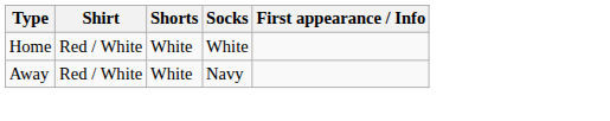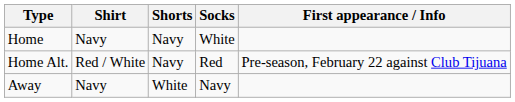Home | Shirt: Red / White -> Navy
Home | Shorts: White -> Navy
+ row: Home Alt. | Red / White | Navy | Red | Pre-season, February 22 against Club Tijuana
Away | Shirt: Red / White -> Navy
